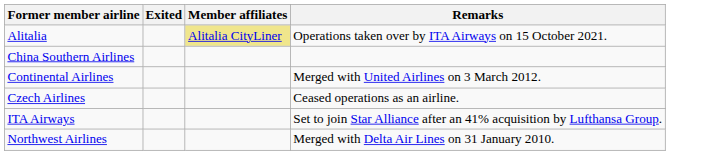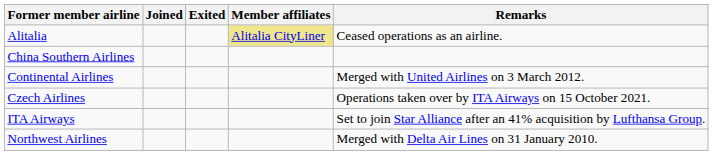+ column: Joined
Alitalia | Remarks: Operations taken over by ITA Airways on 15 October 2021. -> Ceased operations as an airline.
Czech Airlines | Remarks: Ceased operations as an airline. -> Operations taken over by ITA Airways on 15 October 2021.
